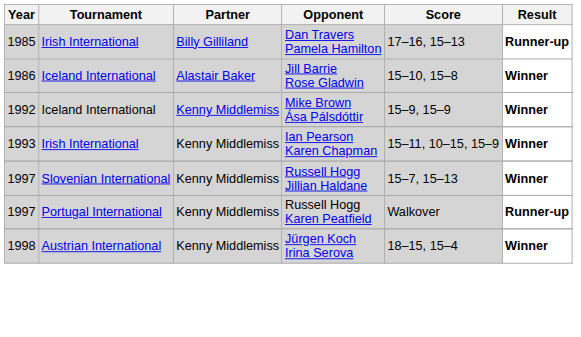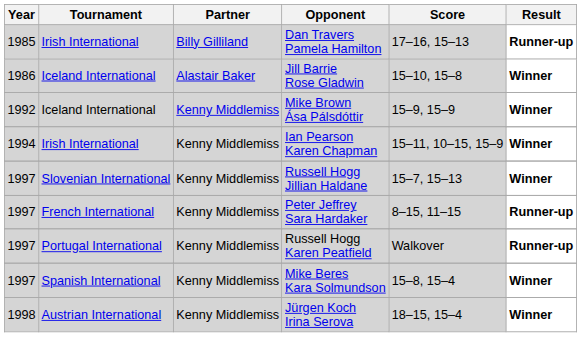Ian Pearson Karen Chapman | Year: 1993 -> 1994
+ row: 1997 | French International | Kenny Middlemiss | Peter Jeffrey Sara Hardaker | 8–15, 11–15 | Runner-up
+ row: 1997 | Spanish International | Kenny Middlemiss | Mike Beres Kara Solmundson | 15–8, 15–4 | Winner
